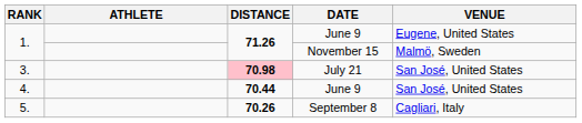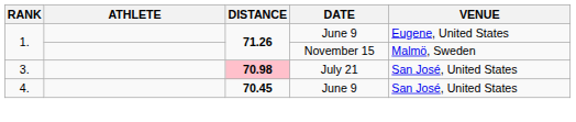4. | DISTANCE: 70.44 -> 70.45
- row: 5. | 70.26 | September 8 | Cagliari, Italy
